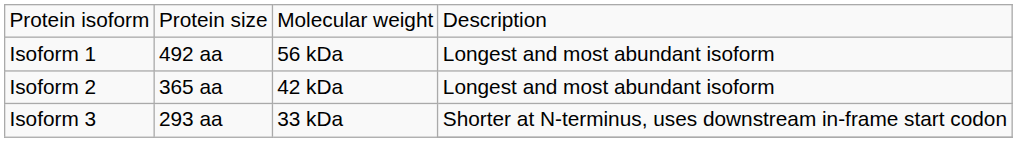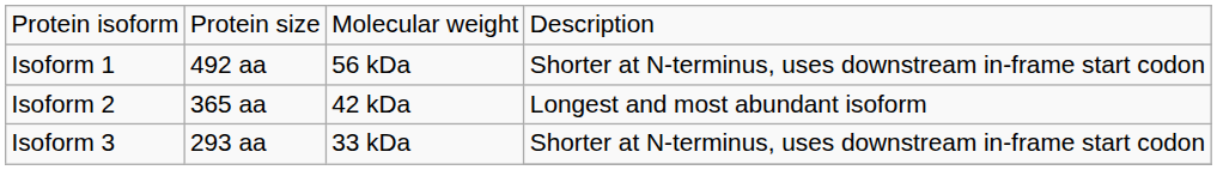Isoform 1 | column 4: Longest and most abundant isoform -> Shorter at N-terminus, uses downstream in-frame start codon
